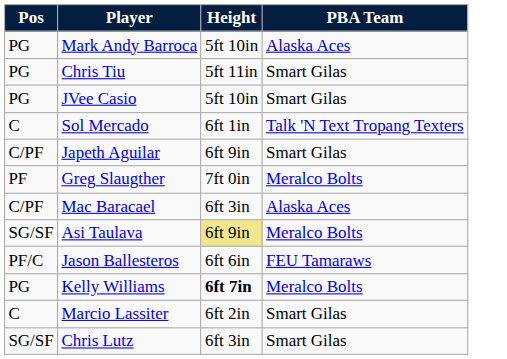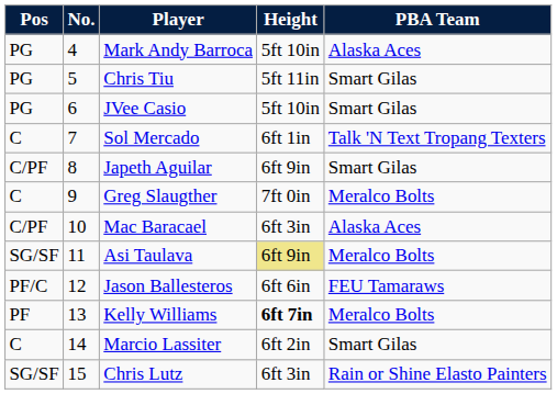+ column: No. | 4 | 5 | 6 | 7 | 8 | 9 | 10 | 11 | 12 | 13 | 14 | 15
Greg Slaugther | Pos: PF -> C
Kelly Williams | Pos: PG -> PF
Chris Lutz | PBA Team: Smart Gilas -> Rain or Shine Elasto Painters
